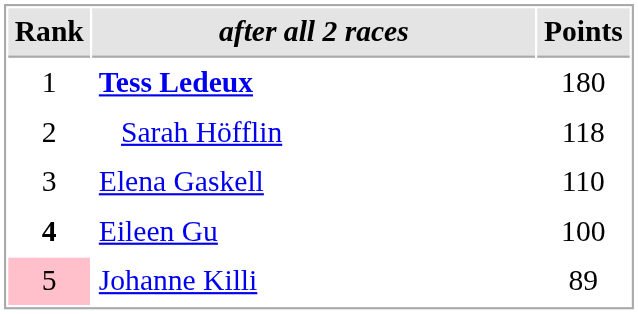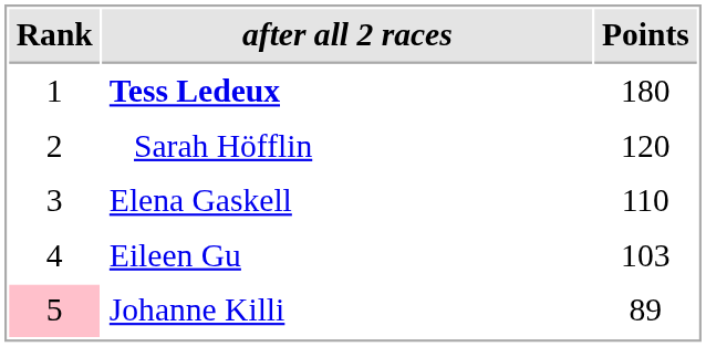Sarah Höfflin | Points: 118 -> 120
Eileen Gu | Rank: bold -> normal
Eileen Gu | Points: 100 -> 103
